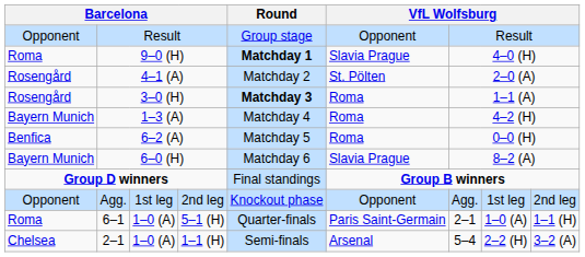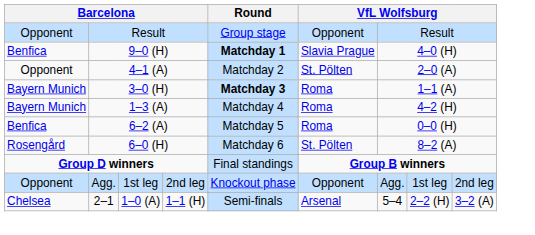9–0 (H) | column 1: Roma -> Benfica
4–1 (A) | column 1: Rosengård -> Opponent
3–0 (H) | column 1: Rosengård -> Bayern Munich
6–0 (H) | column 1: Bayern Munich -> Rosengård
6–0 (H) | column 6: Slavia Prague -> St. Pölten
- row: Roma | 6–1 | 1–0 (A) | 5–1 (H) | Quarter-finals | Paris Saint-Germain | 2–1 | 1–0 (A) | 1–1 (H)
